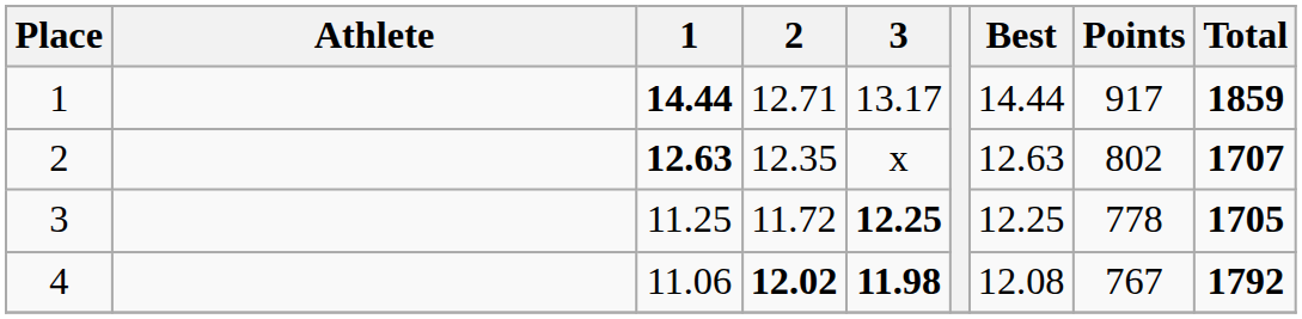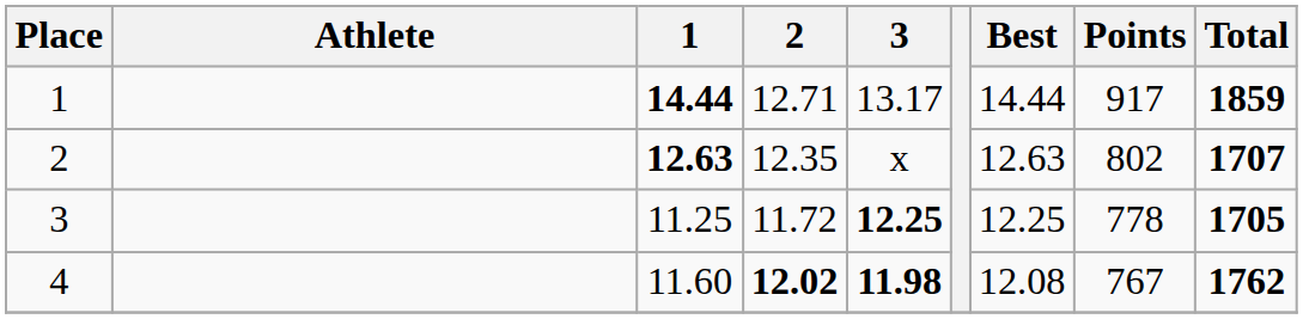4 | 1: 11.06 -> 11.60
4 | Total: 1792 -> 1762
